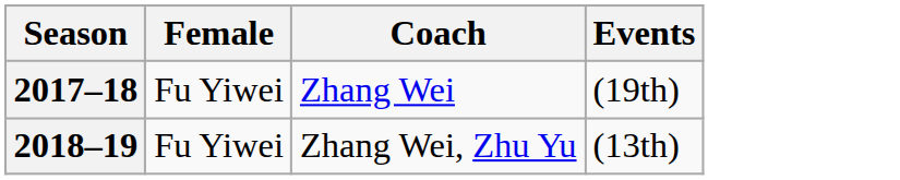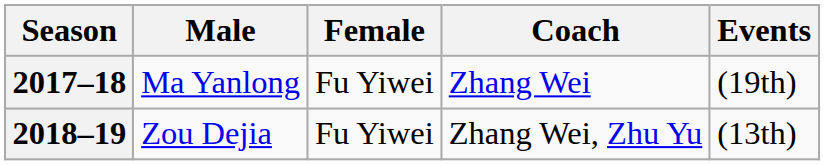+ column: Male | Ma Yanlong | Zou Dejia
